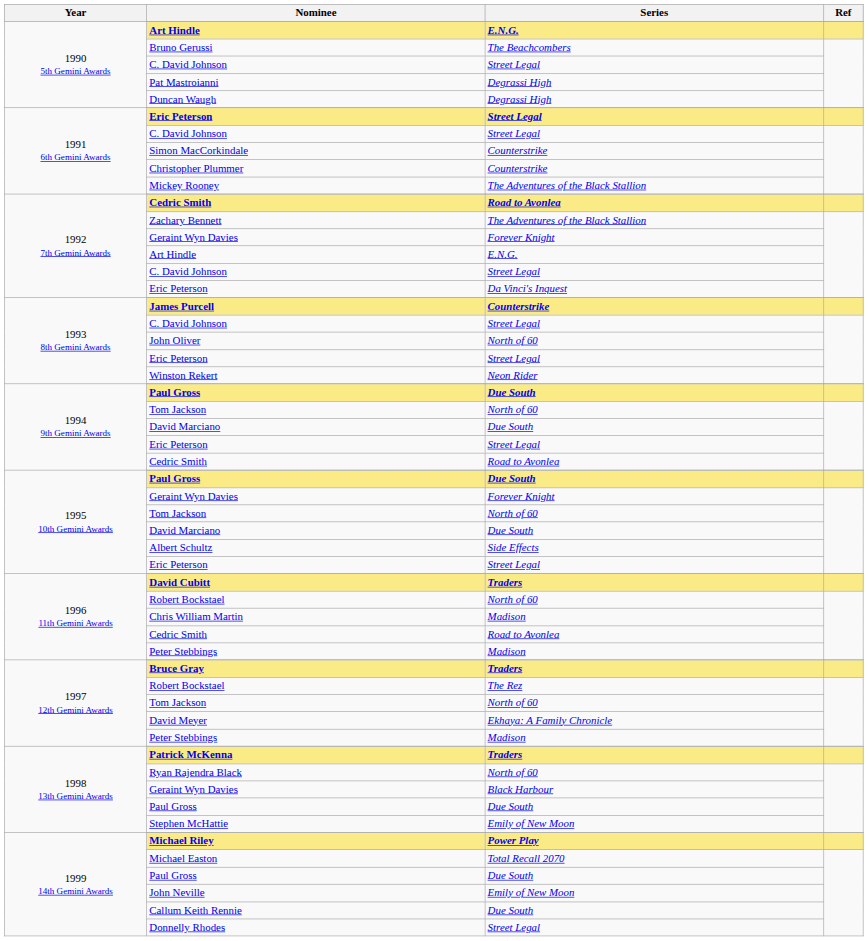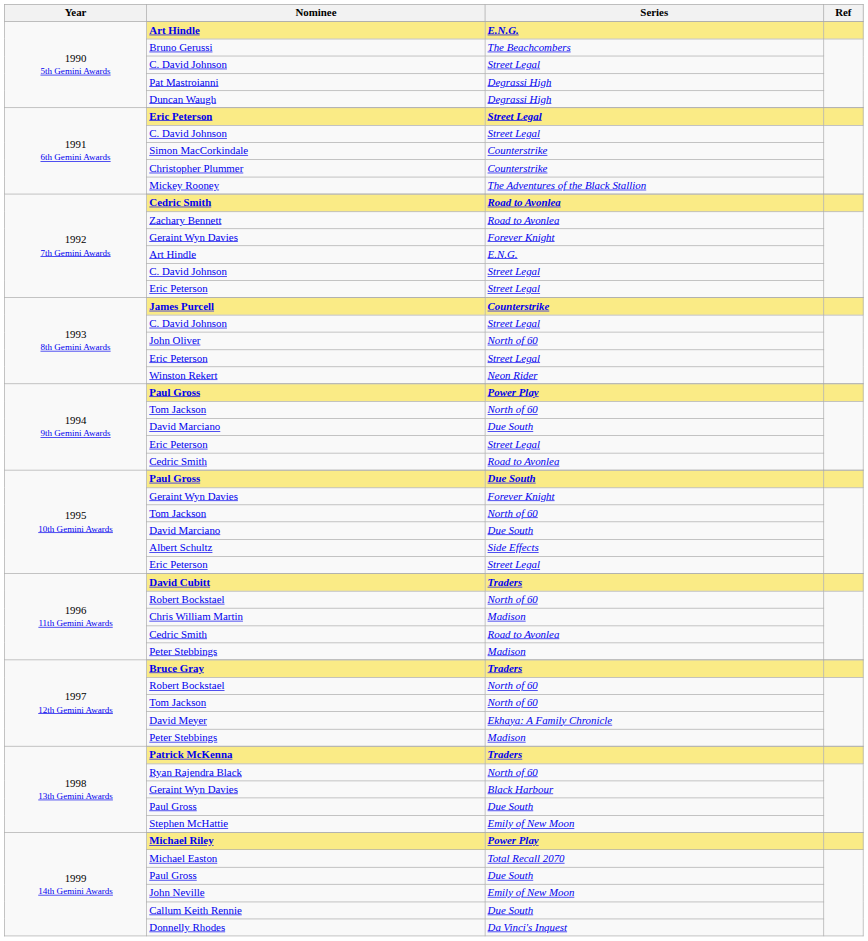Zachary Bennett | Series: The Adventures of the Black Stallion -> Road to Avonlea
1992 7th Gemini Awards / Eric Peterson | Series: Da Vinci's Inquest -> Street Legal
1994 9th Gemini Awards / Paul Gross | Series: Due South -> Power Play
1997 12th Gemini Awards / Robert Bockstael | Series: The Rez -> North of 60
Donnelly Rhodes | Series: Street Legal -> Da Vinci's Inquest
